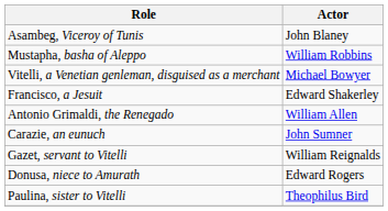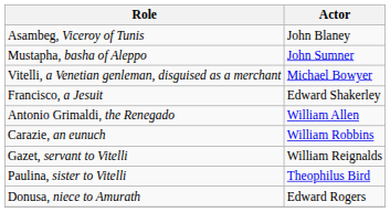Mustapha, basha of Aleppo | Actor: William Robbins -> John Sumner
Carazie, an eunuch | Actor: John Sumner -> William Robbins
rows swapped: Donusa, niece to Amurath <-> Paulina, sister to Vitelli
